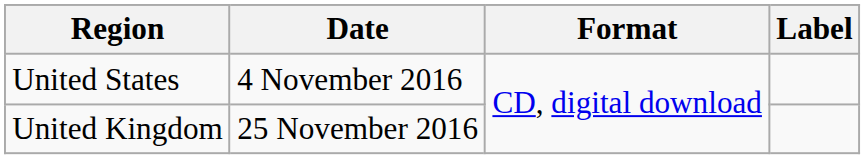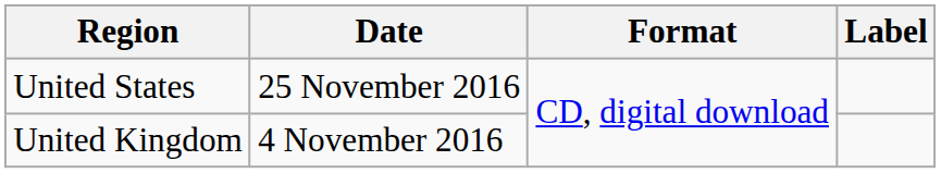United States | Date: 4 November 2016 -> 25 November 2016
United Kingdom | Date: 25 November 2016 -> 4 November 2016
